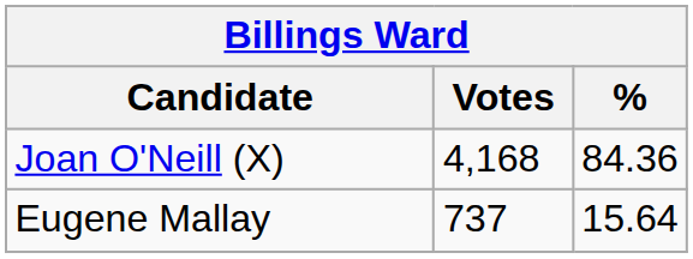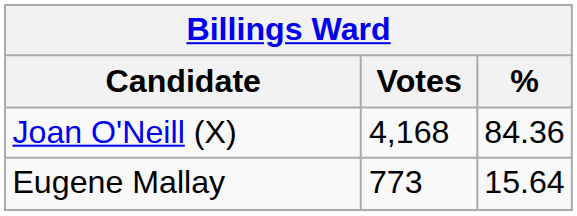Eugene Mallay | Votes: 737 -> 773
